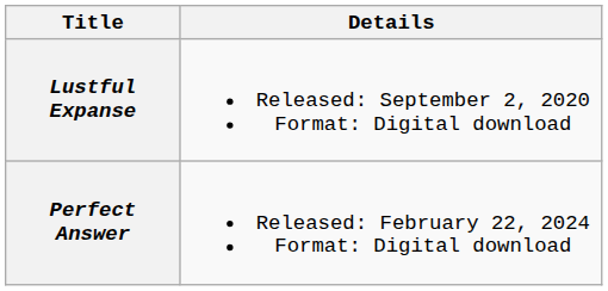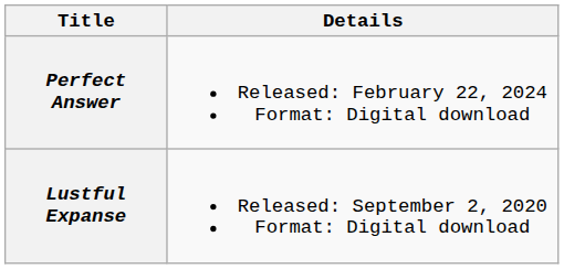rows swapped: Perfect Answer <-> Lustful Expanse
